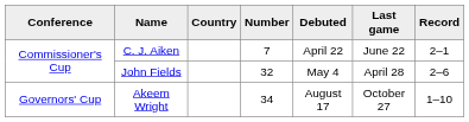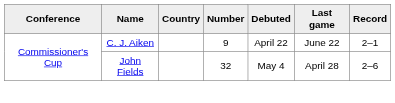C. J. Aiken | Number: 7 -> 9
- row: Governors' Cup | Akeem Wright | 34 | August 17 | October 27 | 1–10
